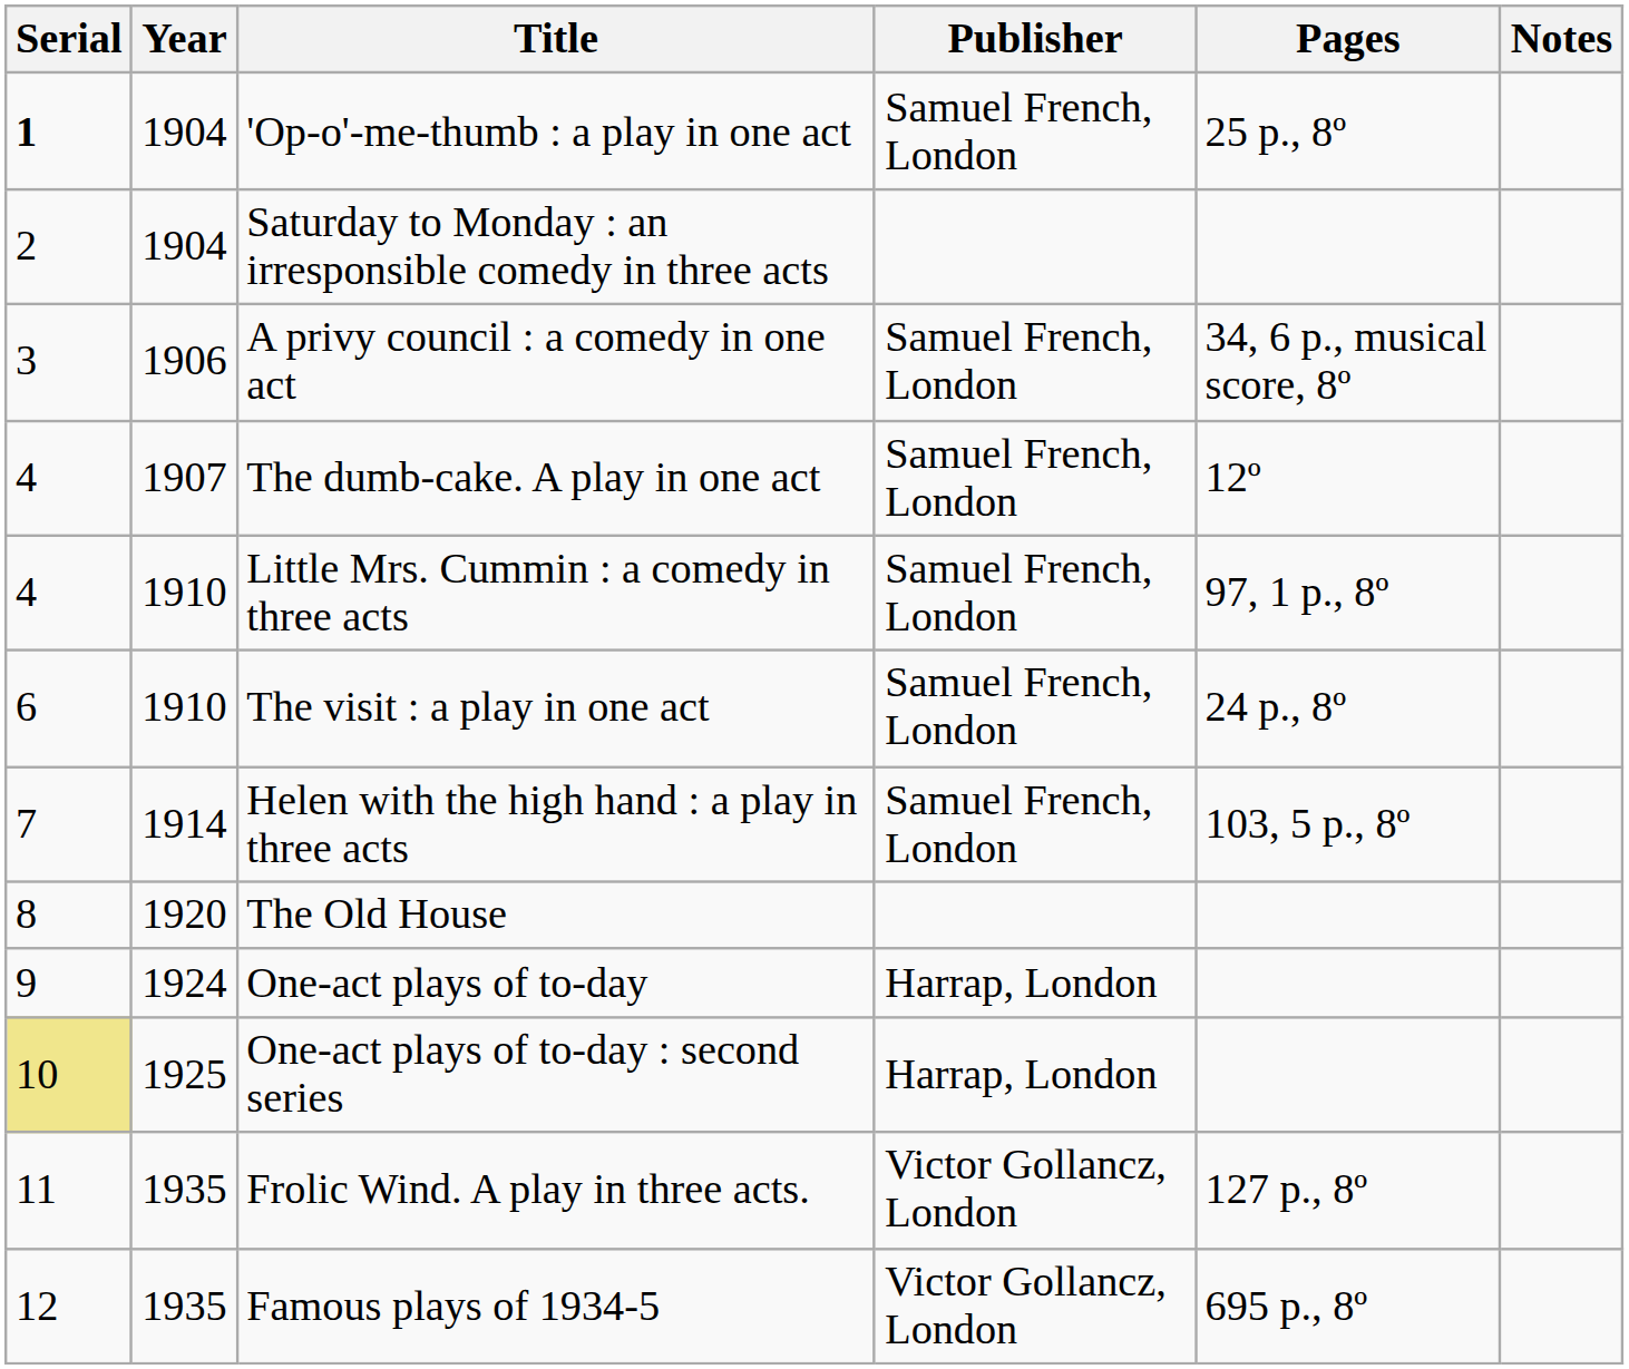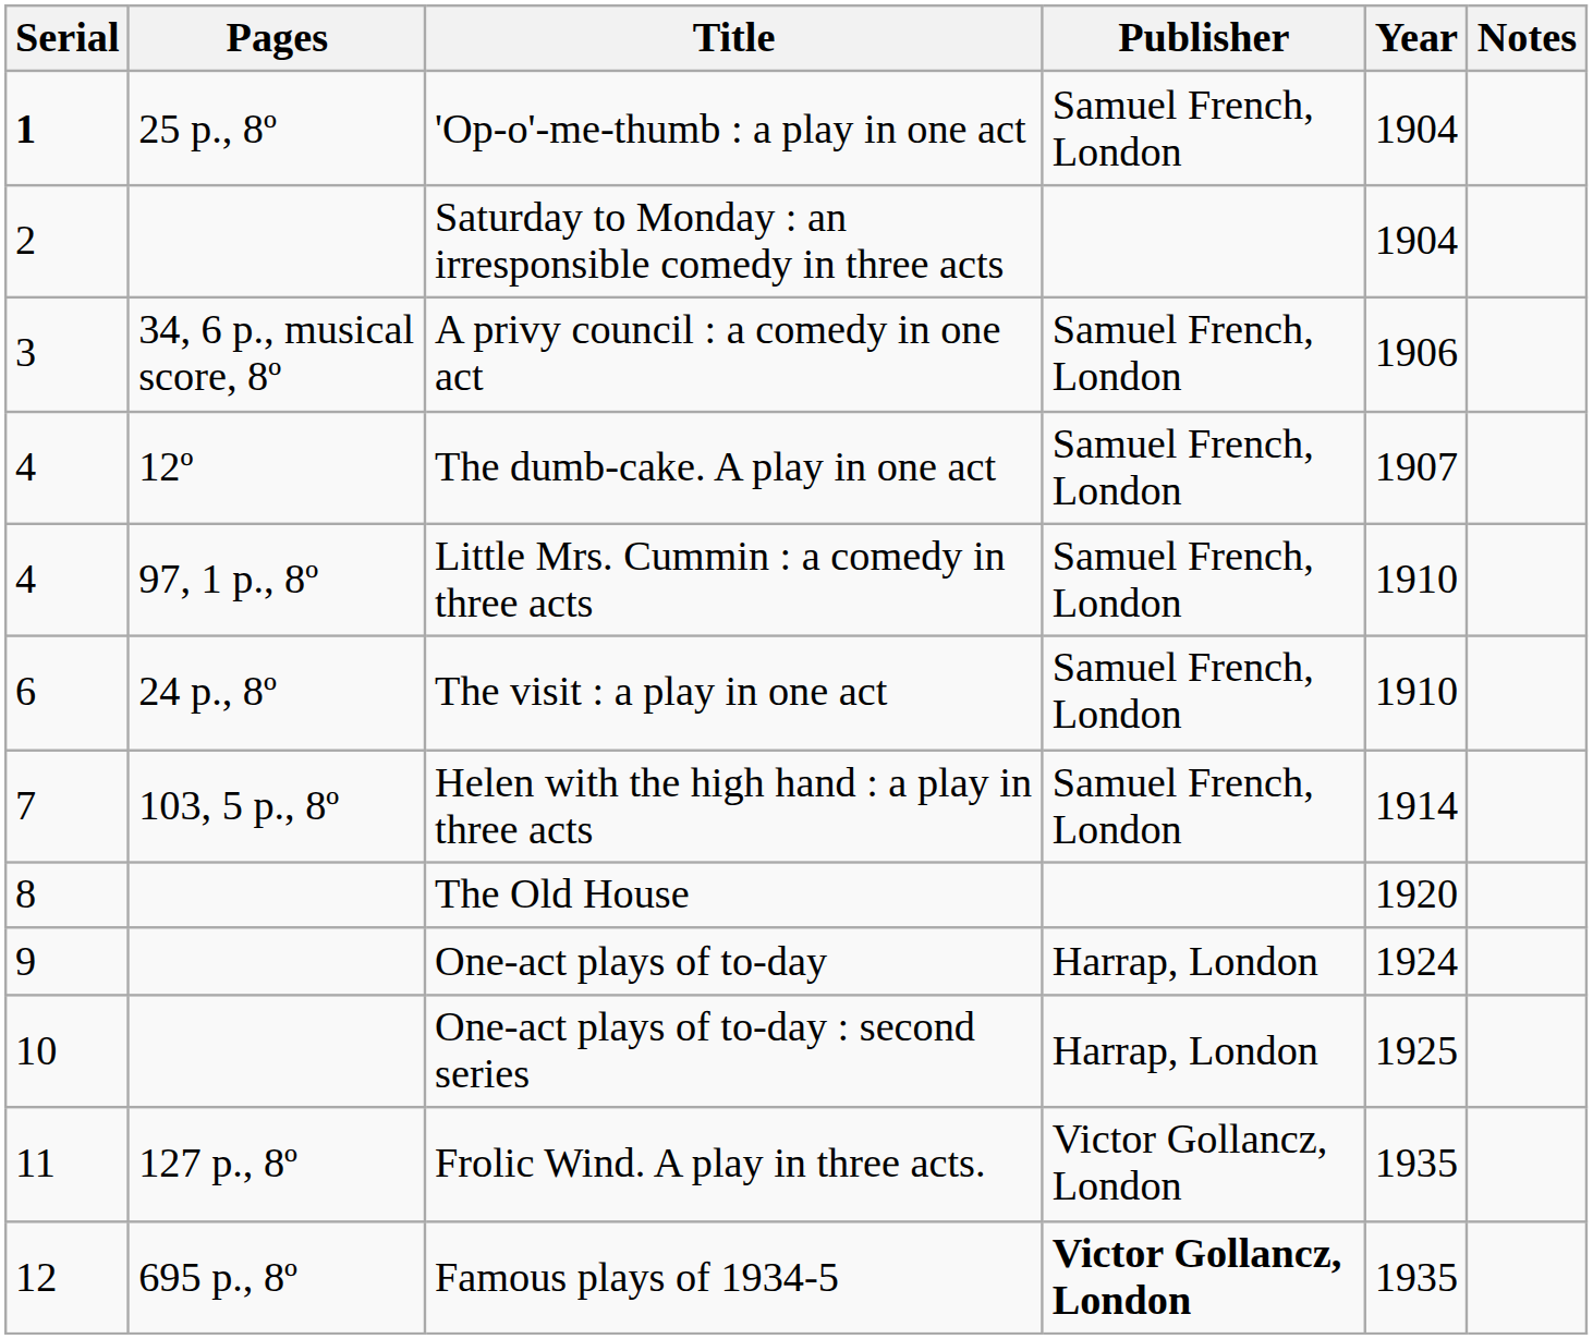columns swapped: Year <-> Pages
One-act plays of to-day : second series | Serial: khaki background -> no background
Famous plays of 1934-5 | Publisher: normal -> bold
